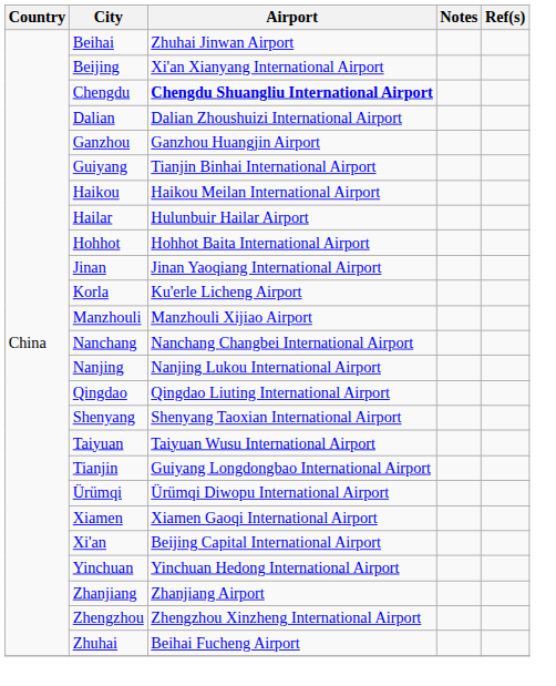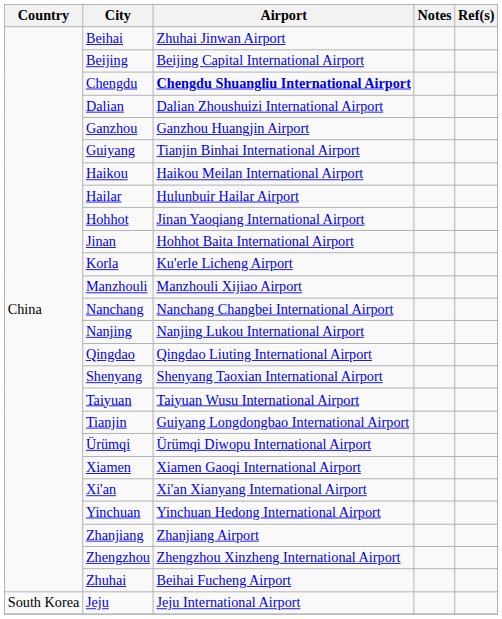Beijing | Airport: Xi'an Xianyang International Airport -> Beijing Capital International Airport
Hohhot | Airport: Hohhot Baita International Airport -> Jinan Yaoqiang International Airport
Jinan | Airport: Jinan Yaoqiang International Airport -> Hohhot Baita International Airport
Xi'an | Airport: Beijing Capital International Airport -> Xi'an Xianyang International Airport
+ row: South Korea | Jeju | Jeju International Airport
